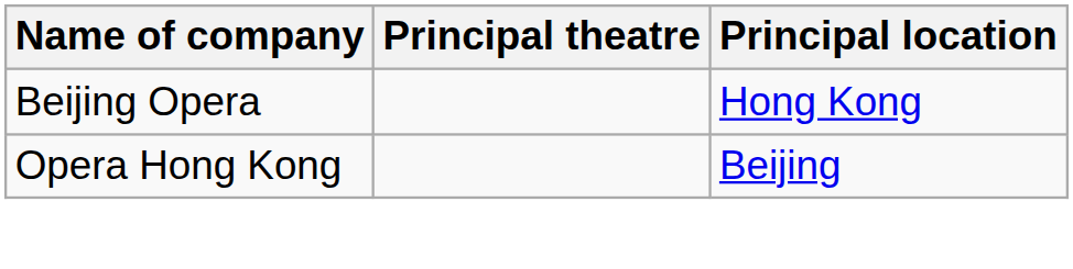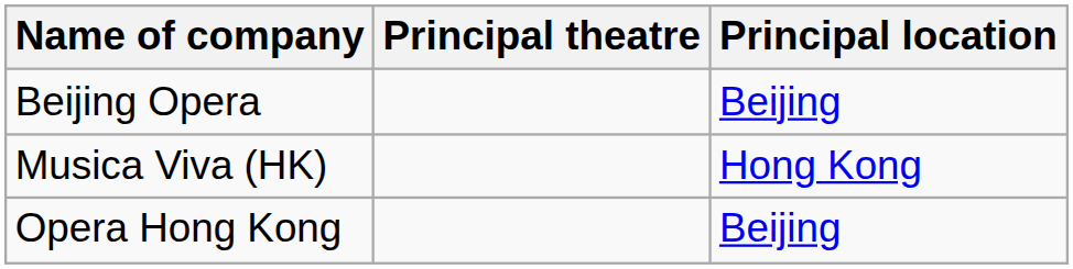Beijing Opera | Principal location: Hong Kong -> Beijing
+ row: Musica Viva (HK) | Hong Kong
